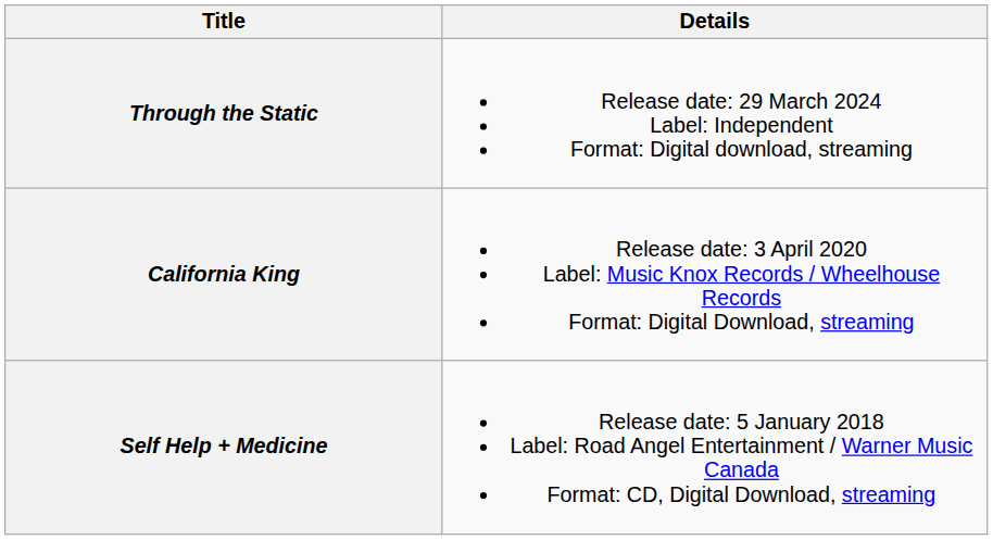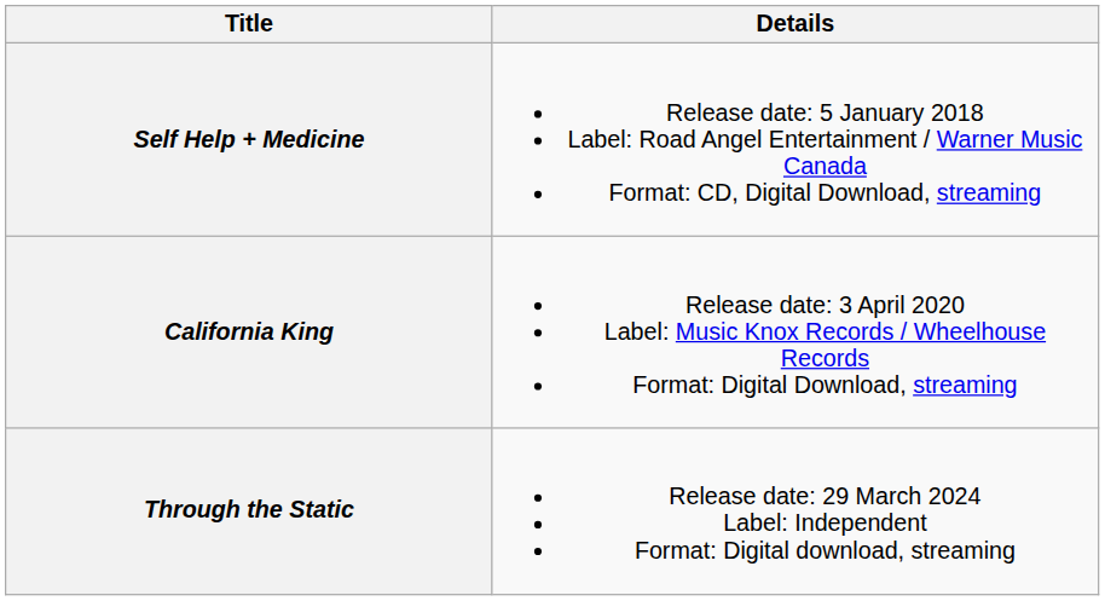rows swapped: Self Help + Medicine <-> Through the Static
